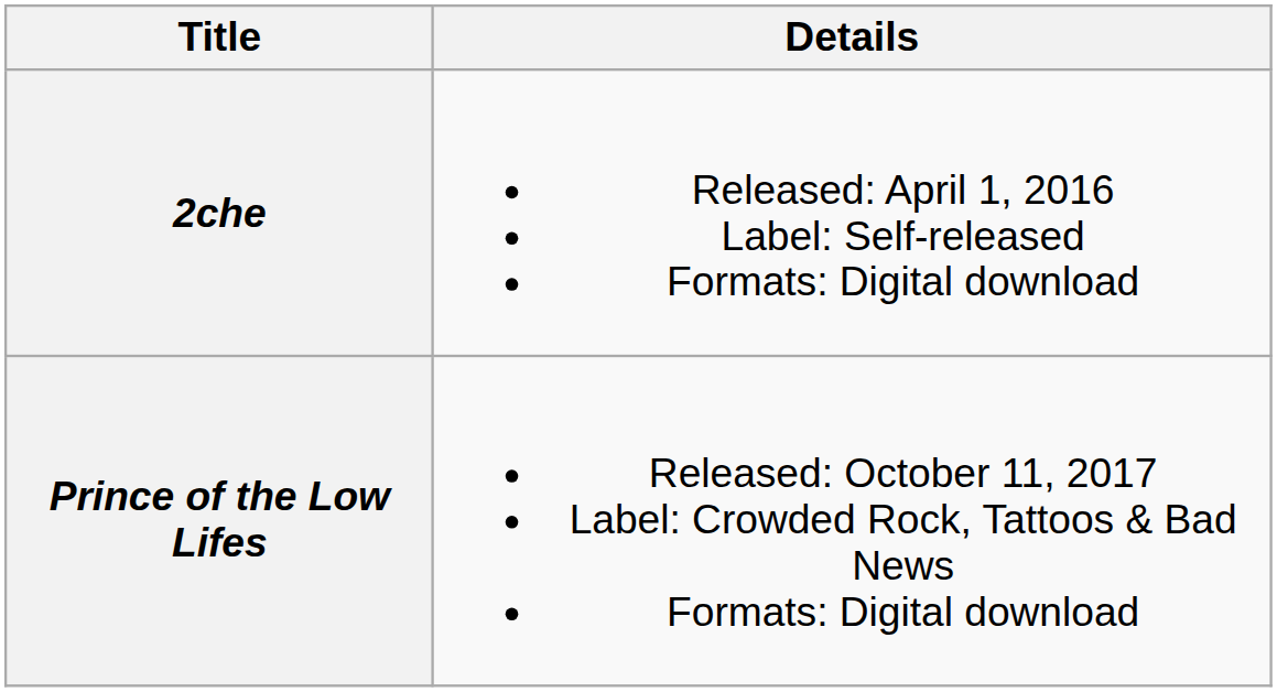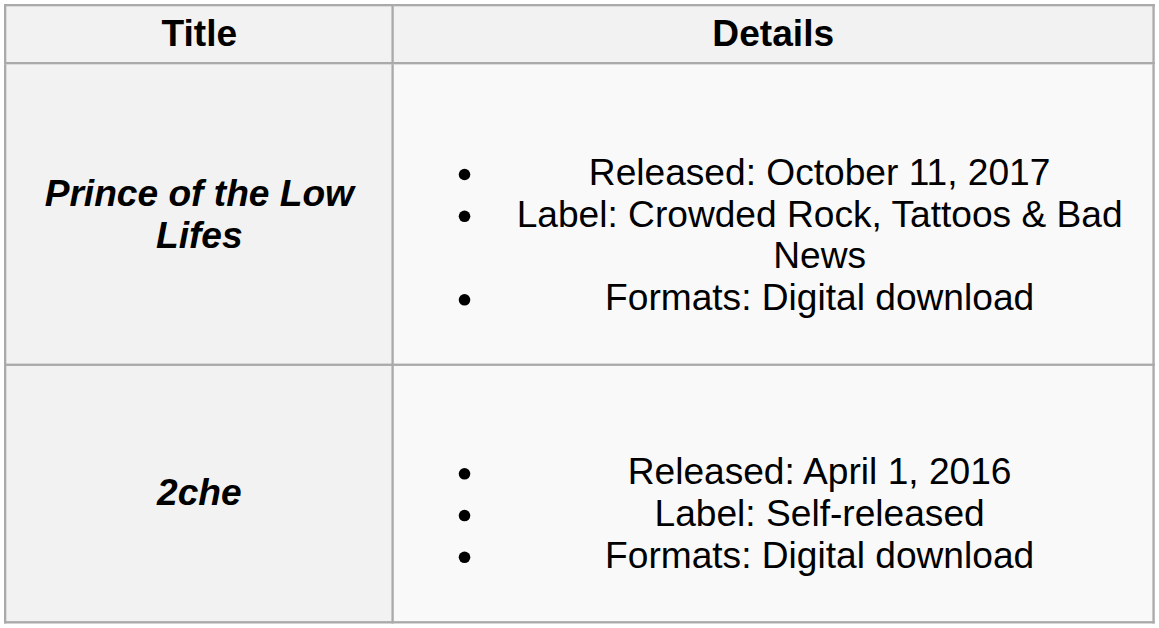rows swapped: 2che <-> Prince of the Low Lifes
